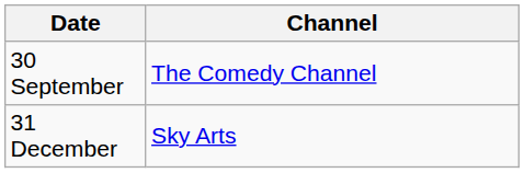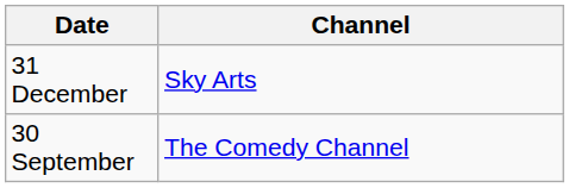rows swapped: 30 September <-> 31 December
